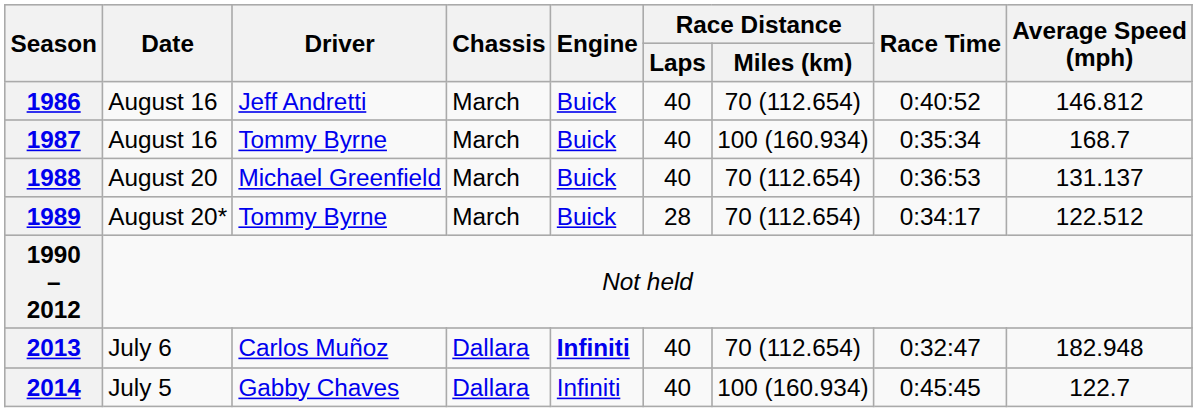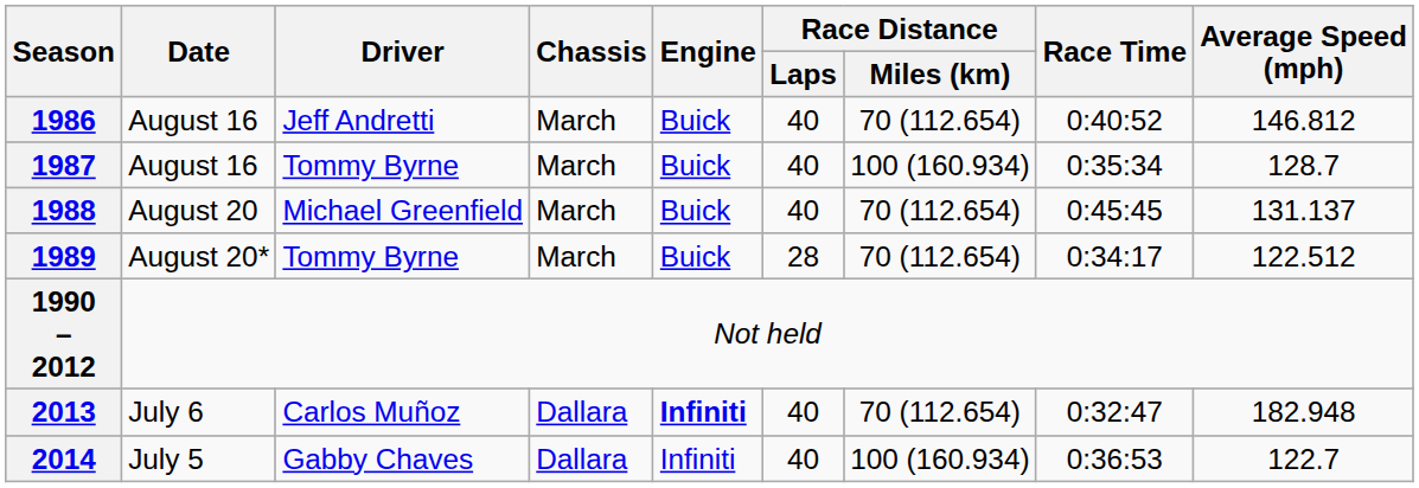1987 | Average Speed (mph): 168.7 -> 128.7
1988 | Race Time: 0:36:53 -> 0:45:45
2014 | Race Time: 0:45:45 -> 0:36:53
